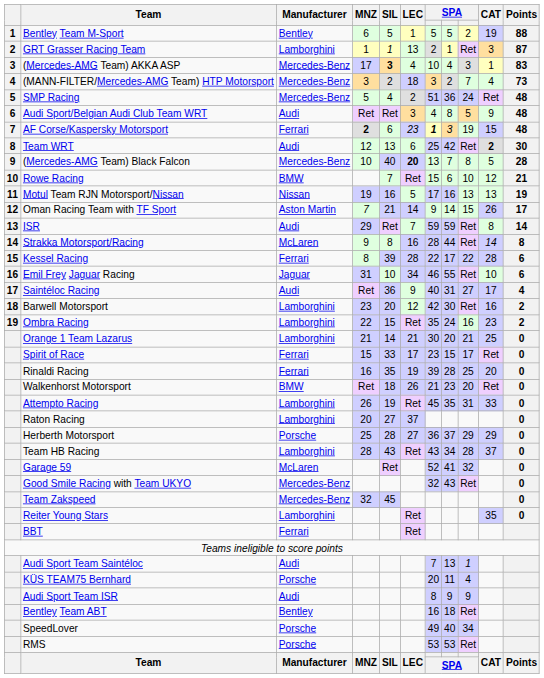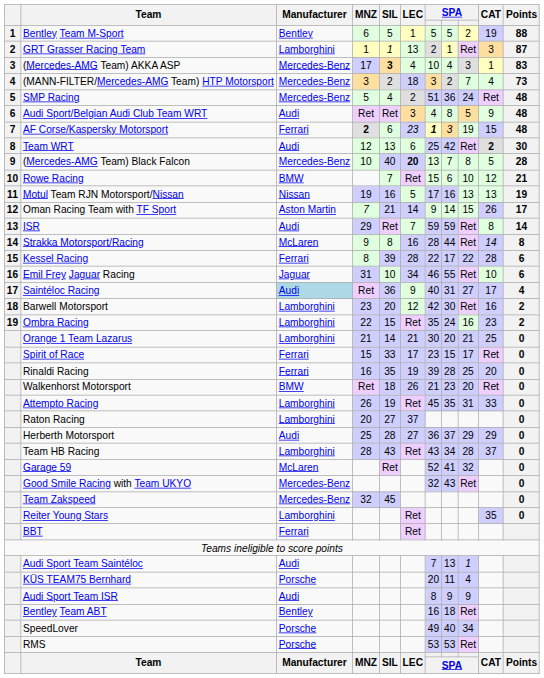Saintéloc Racing | Manufacturer: no background -> lightblue background
Herberth Motorsport | Manufacturer: Porsche -> Audi
